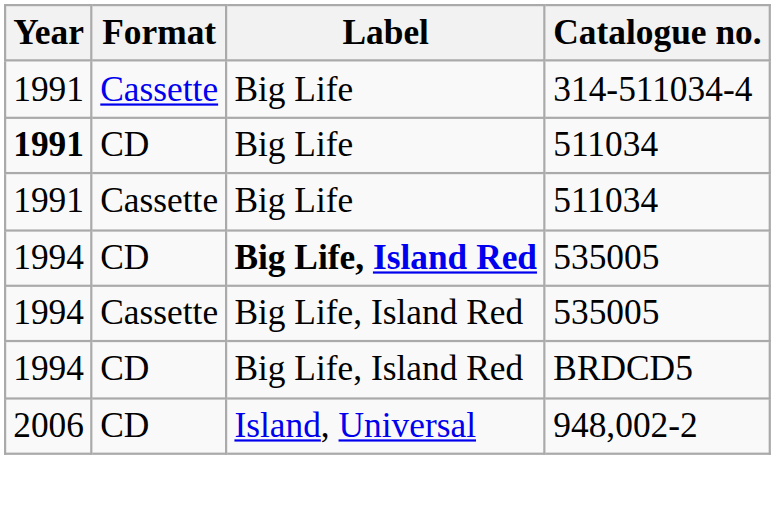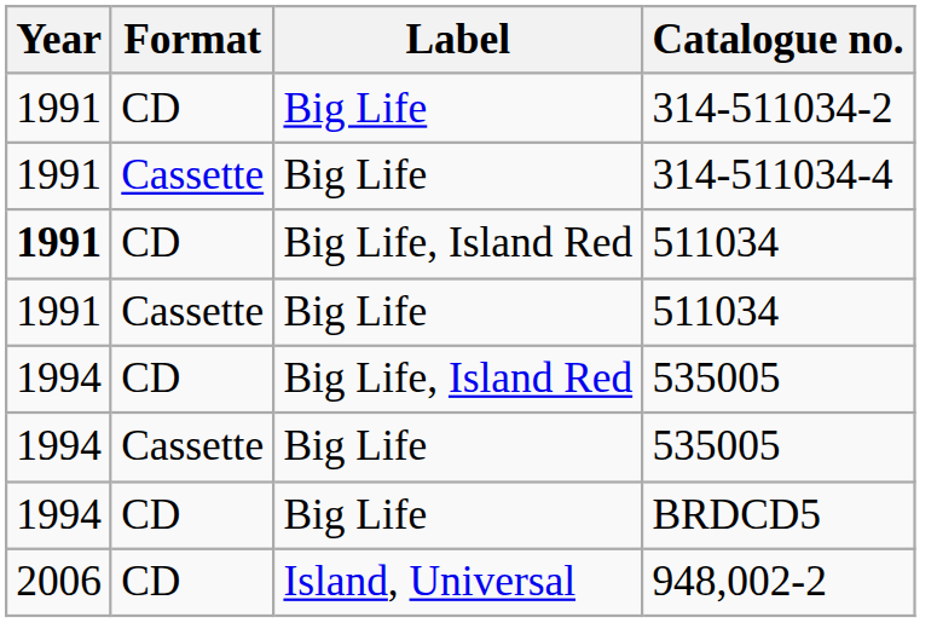+ row: 1991 | CD | Big Life | 314-511034-2
CD / 511034 | Label: Big Life -> Big Life, Island Red
CD / 535005 | Label: bold -> normal
Cassette / 535005 | Label: Big Life, Island Red -> Big Life
BRDCD5 | Label: Big Life, Island Red -> Big Life
